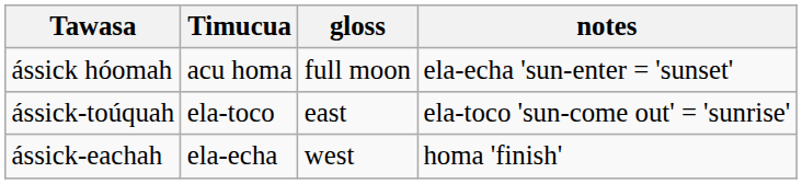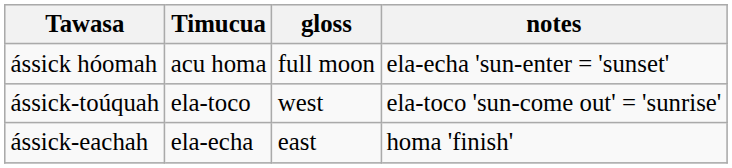ássick-toúquah | gloss: east -> west
ássick-eachah | gloss: west -> east
